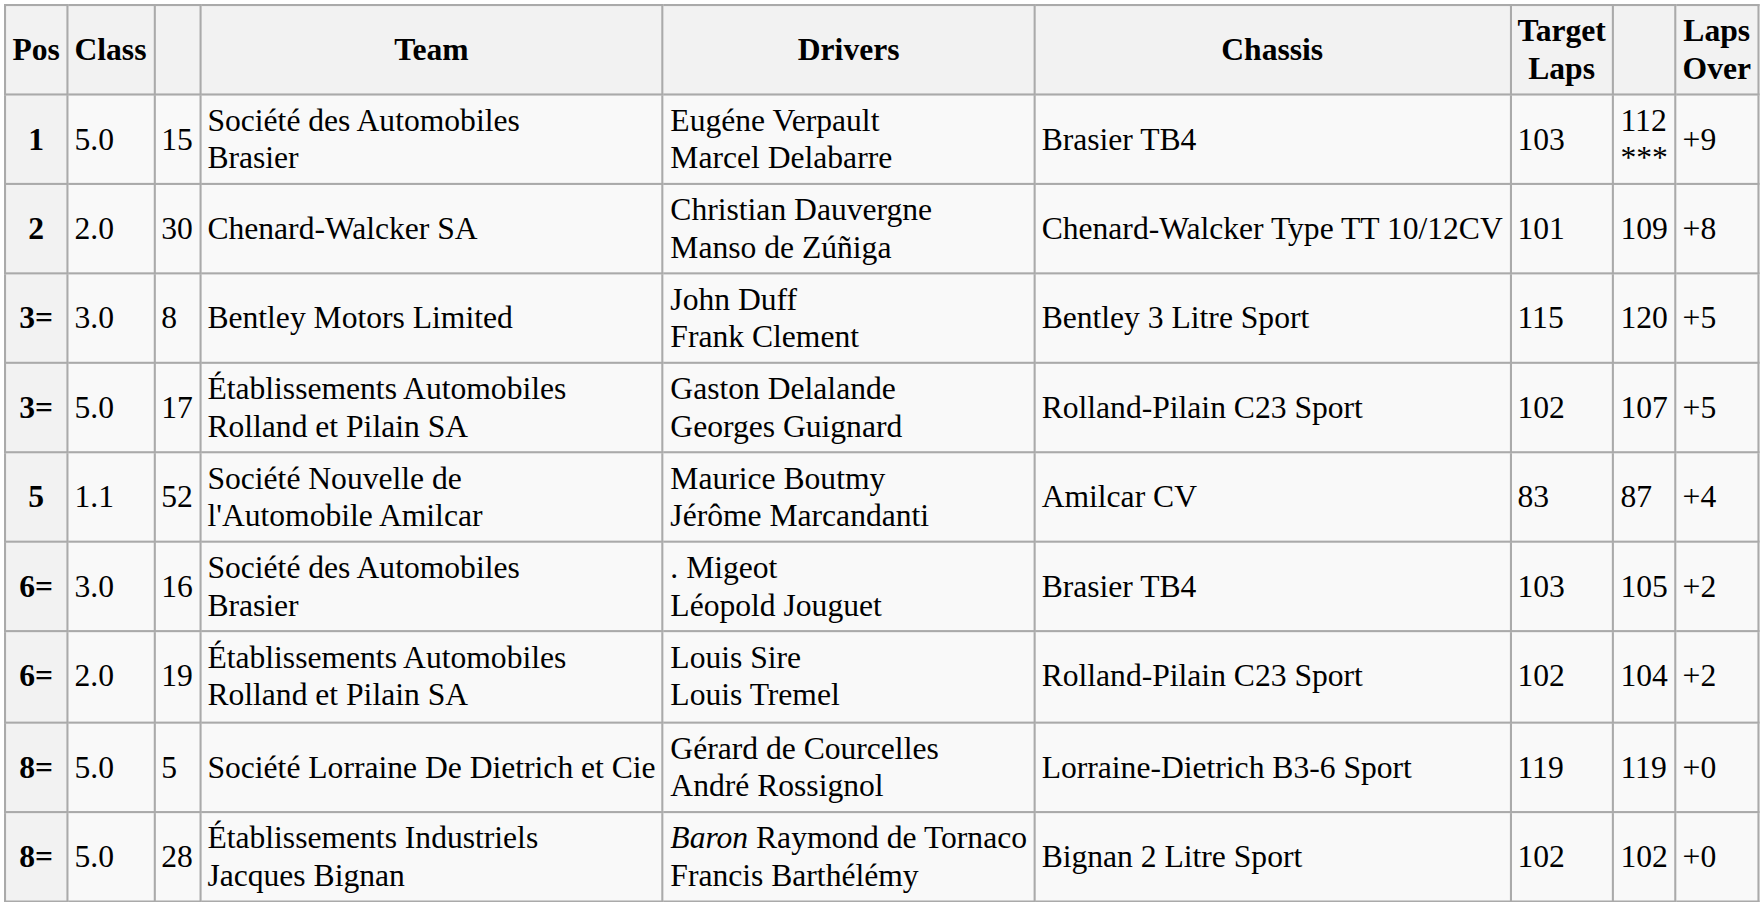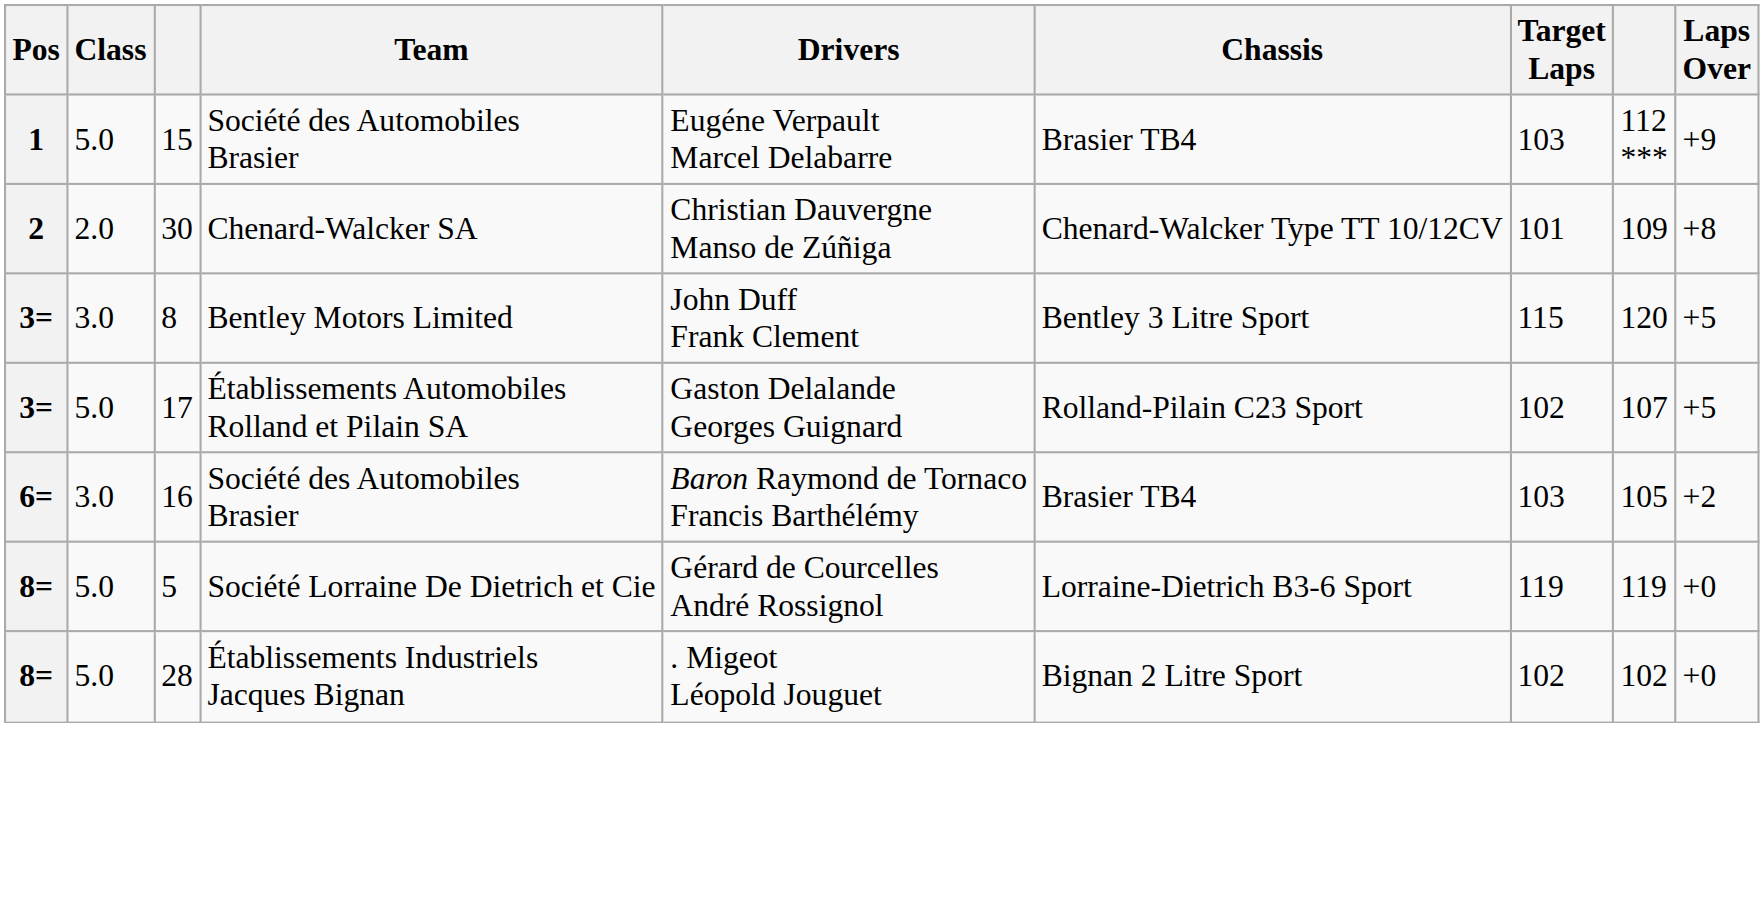- row: 5 | 1.1 | 52 | Société Nouvelle de l'Automobile Amilcar | Maurice Boutmy Jérôme Marcandanti | Amilcar CV | 83 | 87 | +4
16 | Drivers: . Migeot Léopold Jouguet -> Baron Raymond de Tornaco Francis Barthélémy
- row: 6= | 2.0 | 19 | Établissements Automobiles Rolland et Pilain SA | Louis Sire Louis Tremel | Rolland-Pilain C23 Sport | 102 | 104 | +2
28 | Drivers: Baron Raymond de Tornaco Francis Barthélémy -> . Migeot Léopold Jouguet
